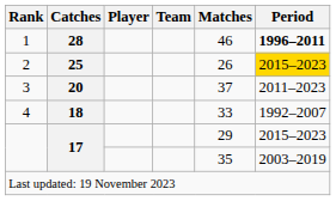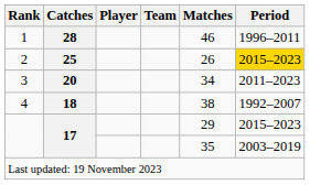1 | Period: bold -> normal
3 | Matches: 37 -> 34
4 | Matches: 33 -> 38
